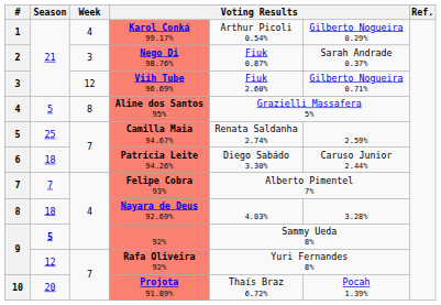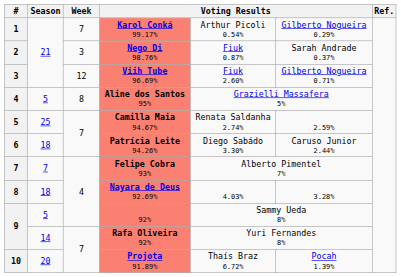Karol Conká 99.17% | Week: 4 -> 7
92% | Season: bold -> normal
Rafa Oliveira 92% | Season: 12 -> 14
